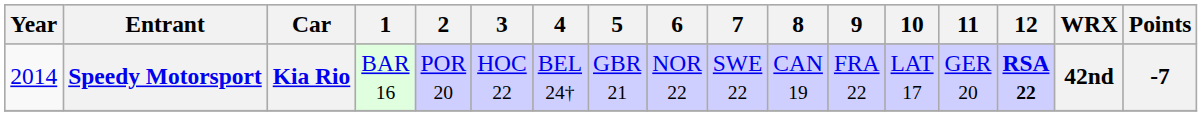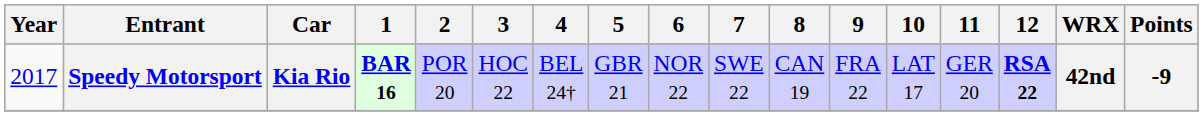Speedy Motorsport | Year: 2014 -> 2017
Speedy Motorsport | 1: normal -> bold
Speedy Motorsport | Points: -7 -> -9
